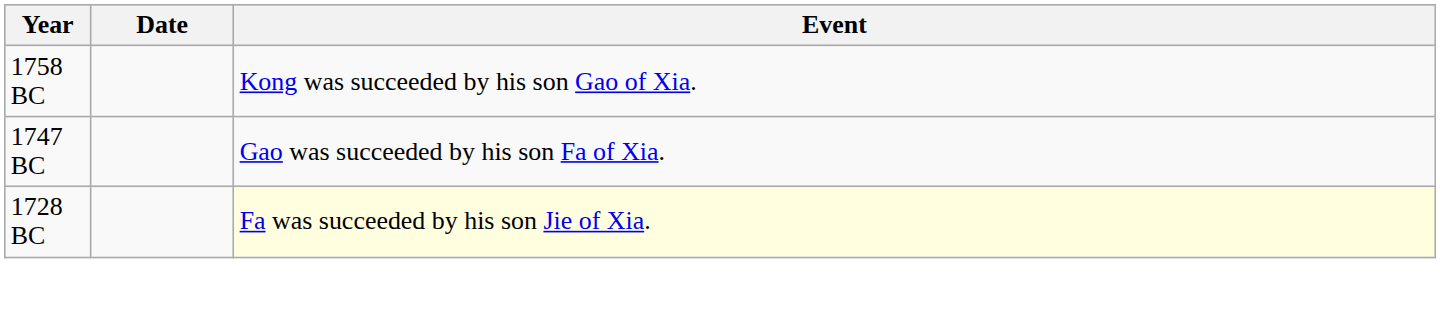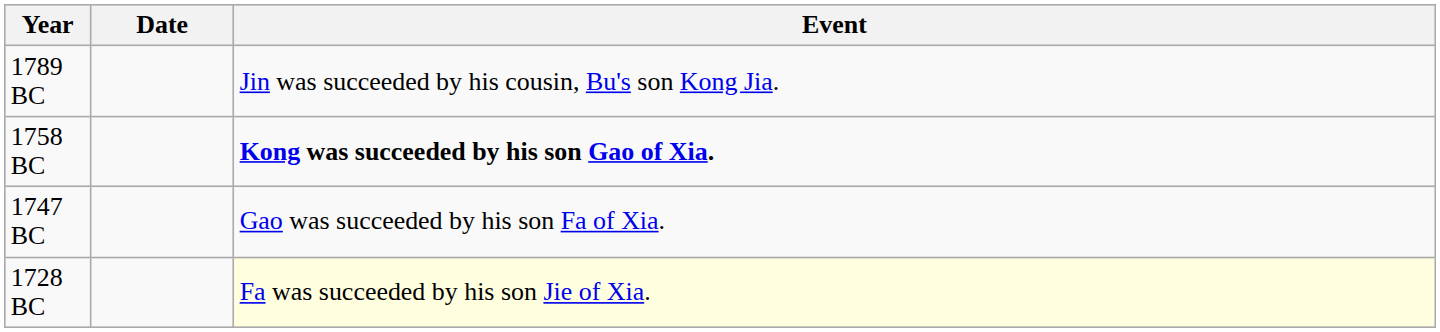+ row: 1789 BC | Jin was succeeded by his cousin, Bu's son Kong Jia.
1758 BC | Event: normal -> bold
